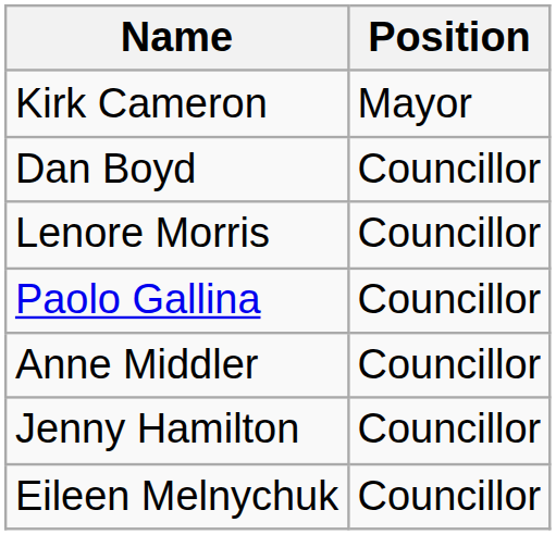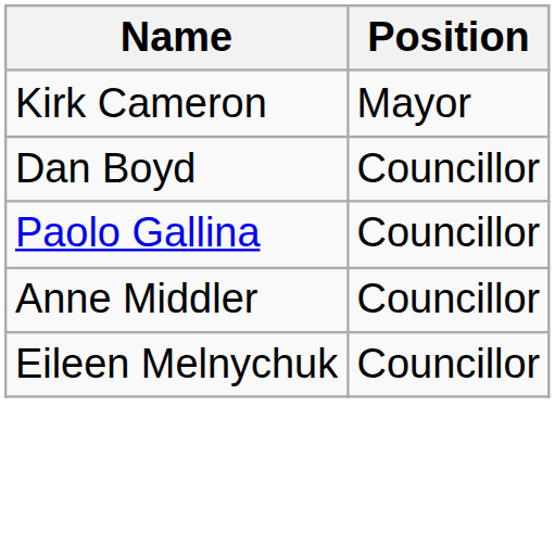- row: Lenore Morris | Councillor
- row: Jenny Hamilton | Councillor
